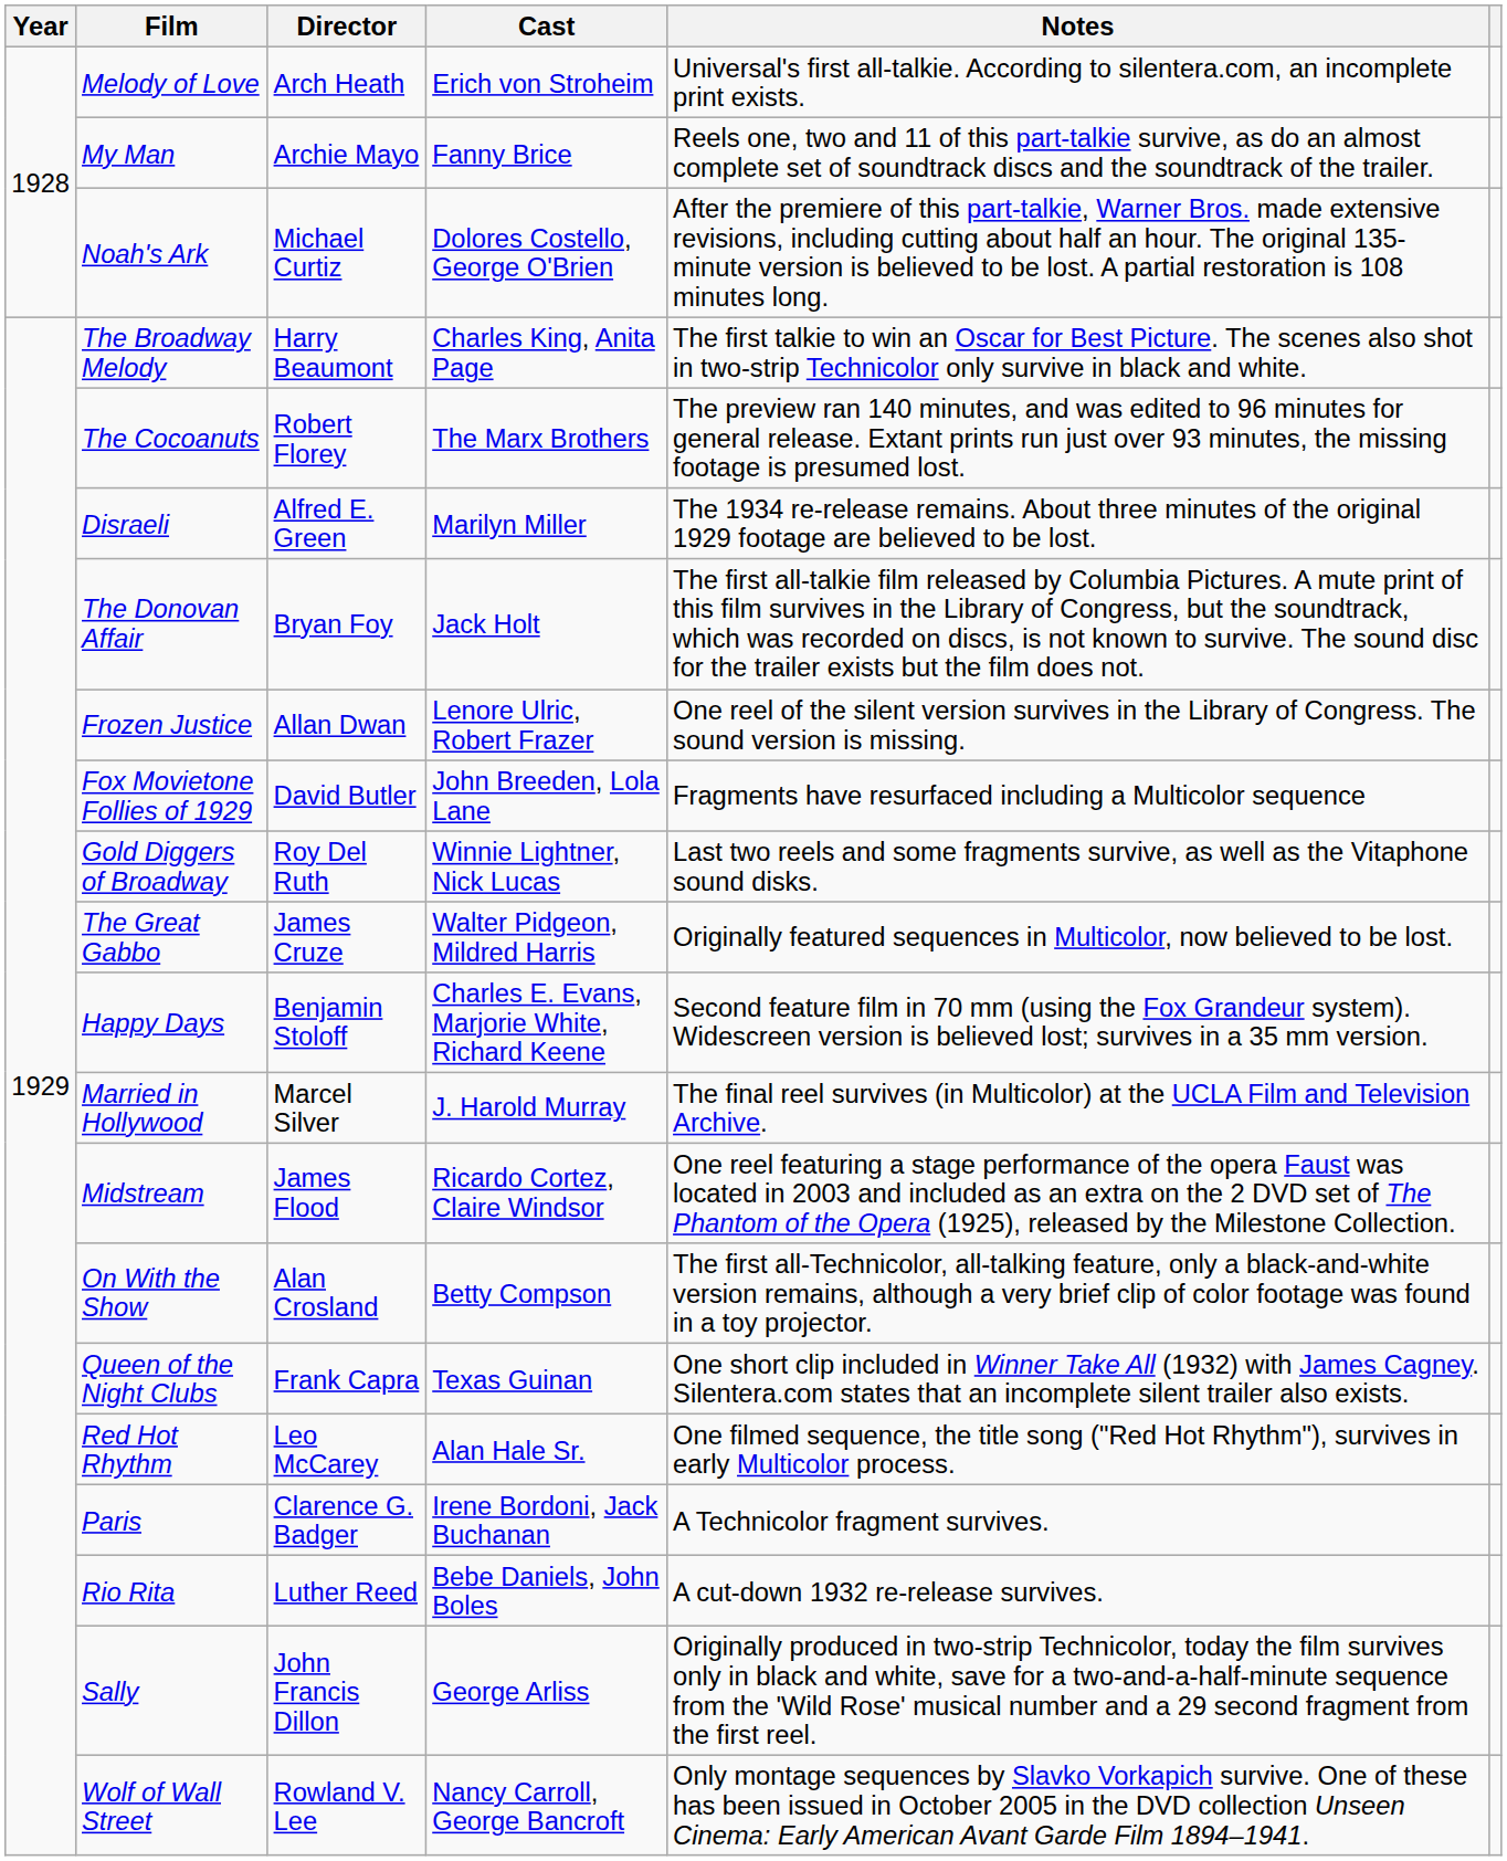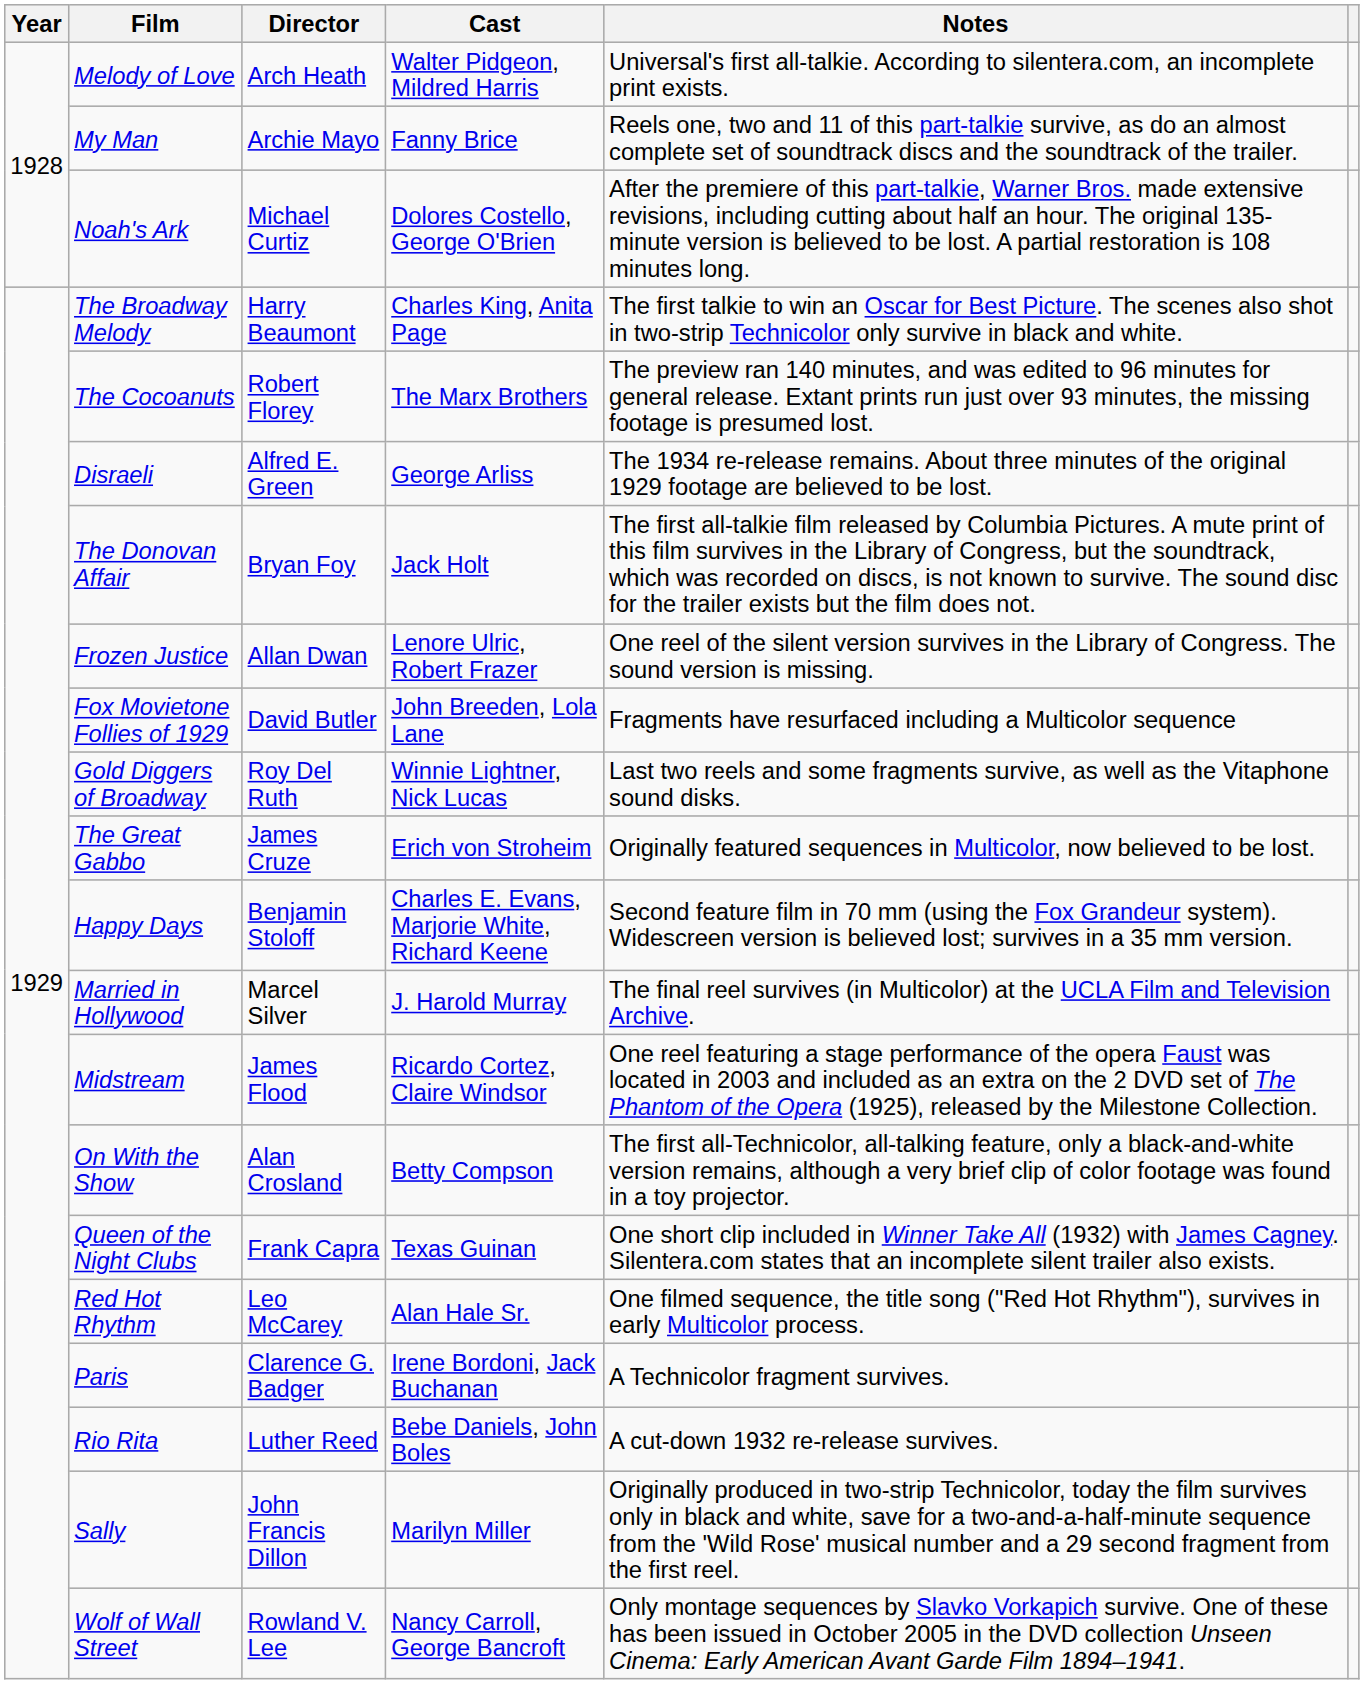Melody of Love | Cast: Erich von Stroheim -> Walter Pidgeon, Mildred Harris
Disraeli | Cast: Marilyn Miller -> George Arliss
The Great Gabbo | Cast: Walter Pidgeon, Mildred Harris -> Erich von Stroheim
Sally | Cast: George Arliss -> Marilyn Miller
